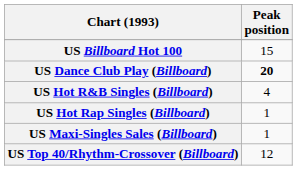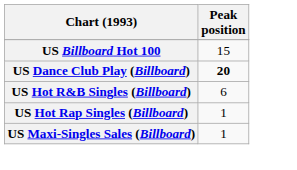US Hot R&B Singles (Billboard) | Peak position: 4 -> 6
- row: US Top 40/Rhythm-Crossover (Billboard) | 12
